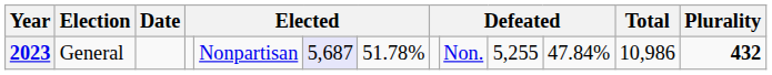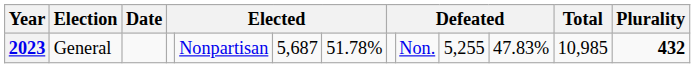2023 | column 6: lavender background -> no background
2023 | column 11: 47.84% -> 47.83%
2023 | Total: 10,986 -> 10,985
